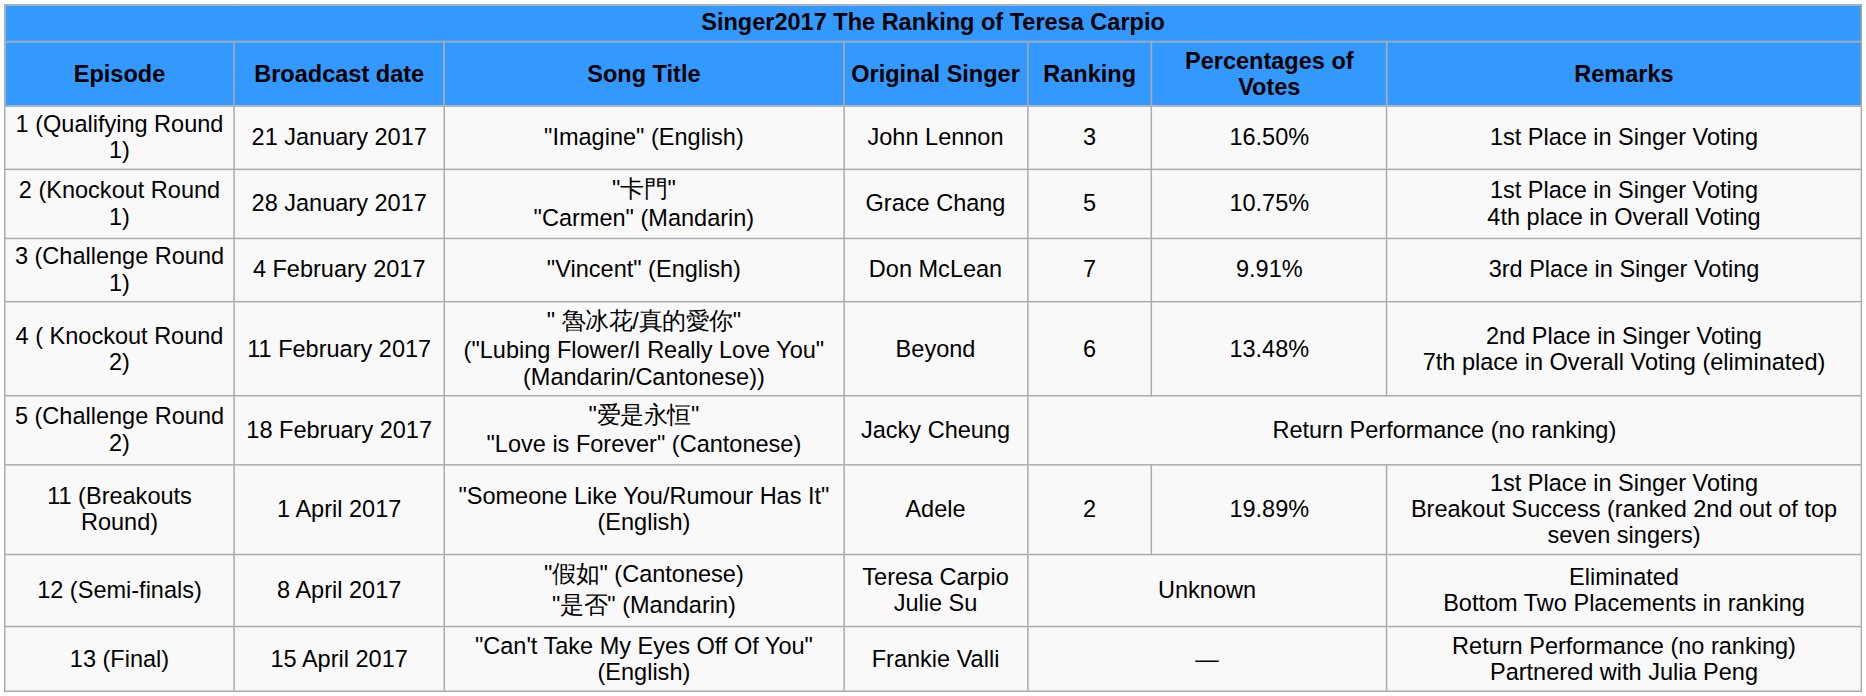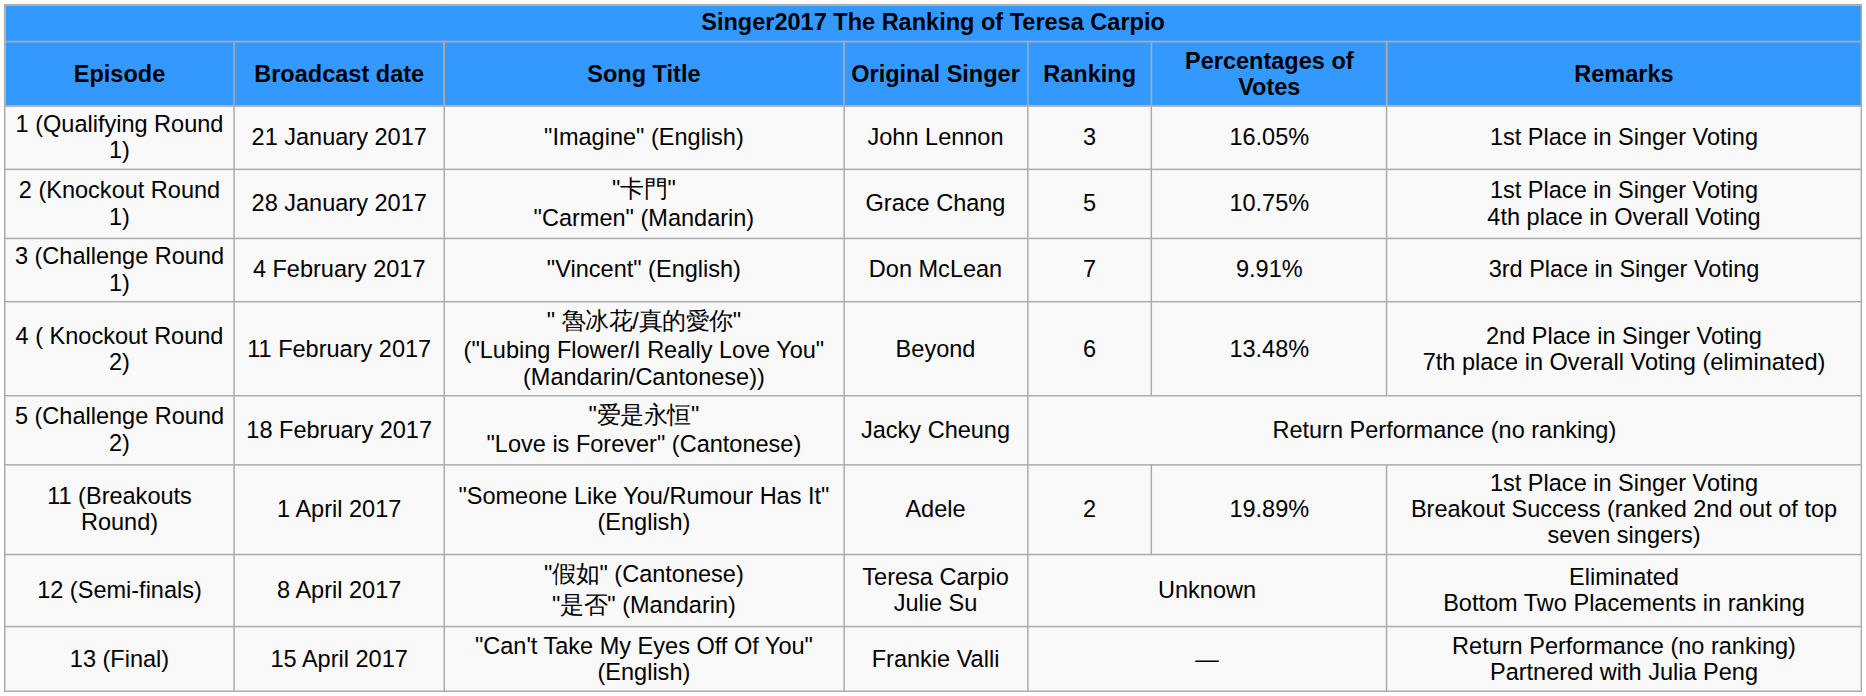1 (Qualifying Round 1) | column 6: 16.50% -> 16.05%
